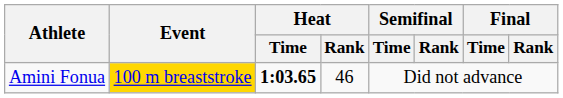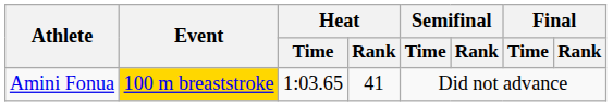Amini Fonua | Heat / Time: bold -> normal
Amini Fonua | Heat / Rank: 46 -> 41
